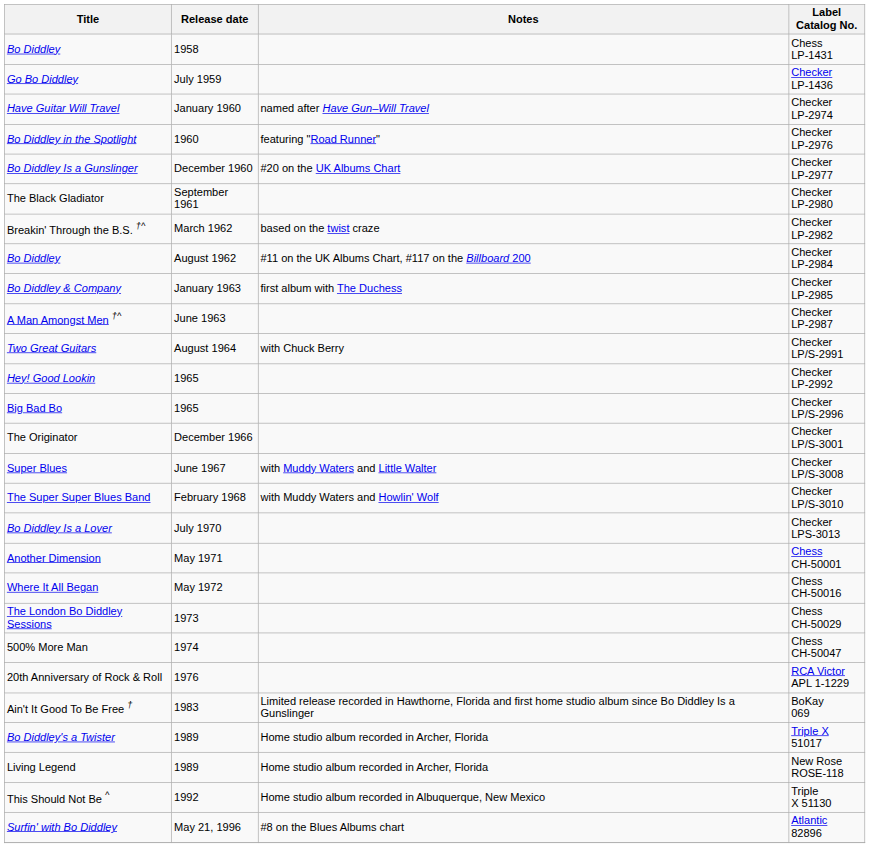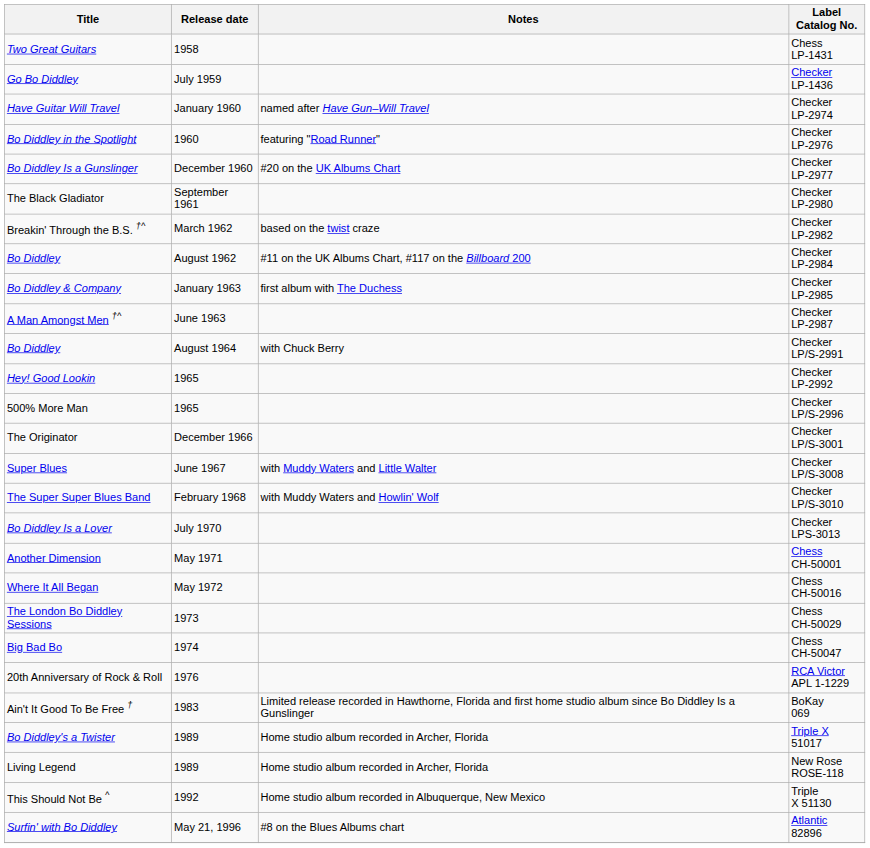Chess LP-1431 | Title: Bo Diddley -> Two Great Guitars
Checker LP/S-2991 | Title: Two Great Guitars -> Bo Diddley
Checker LP/S-2996 | Title: Big Bad Bo -> 500% More Man
Chess CH-50047 | Title: 500% More Man -> Big Bad Bo
